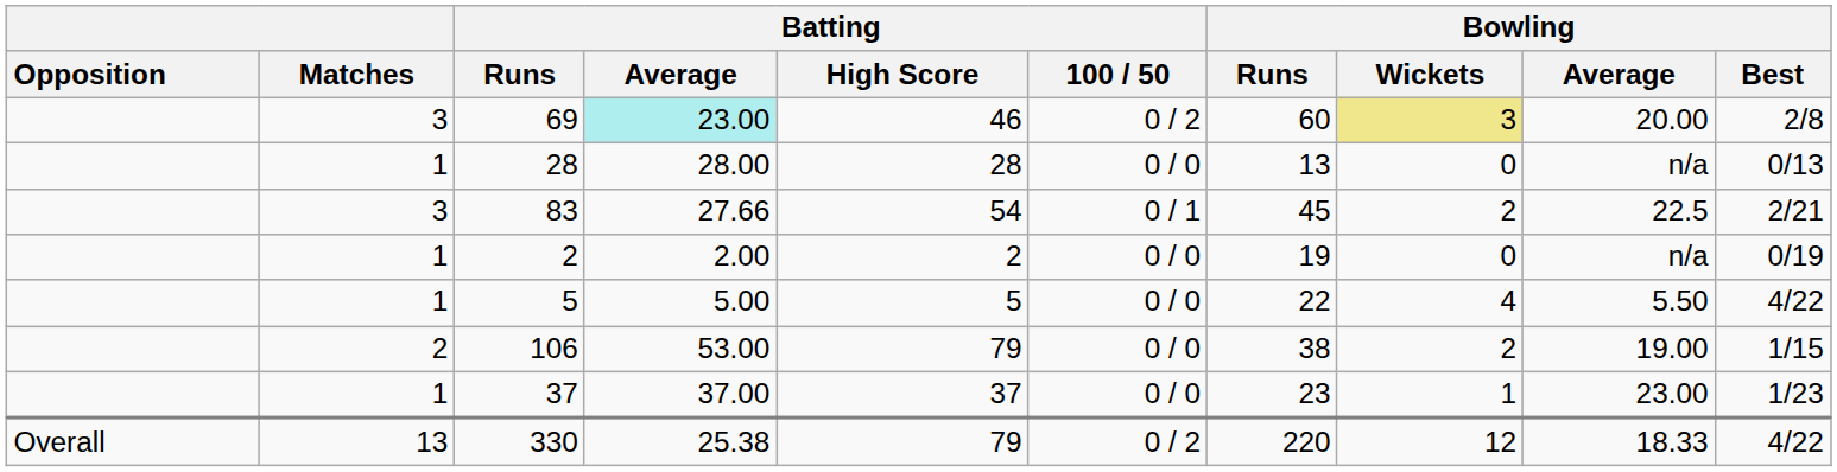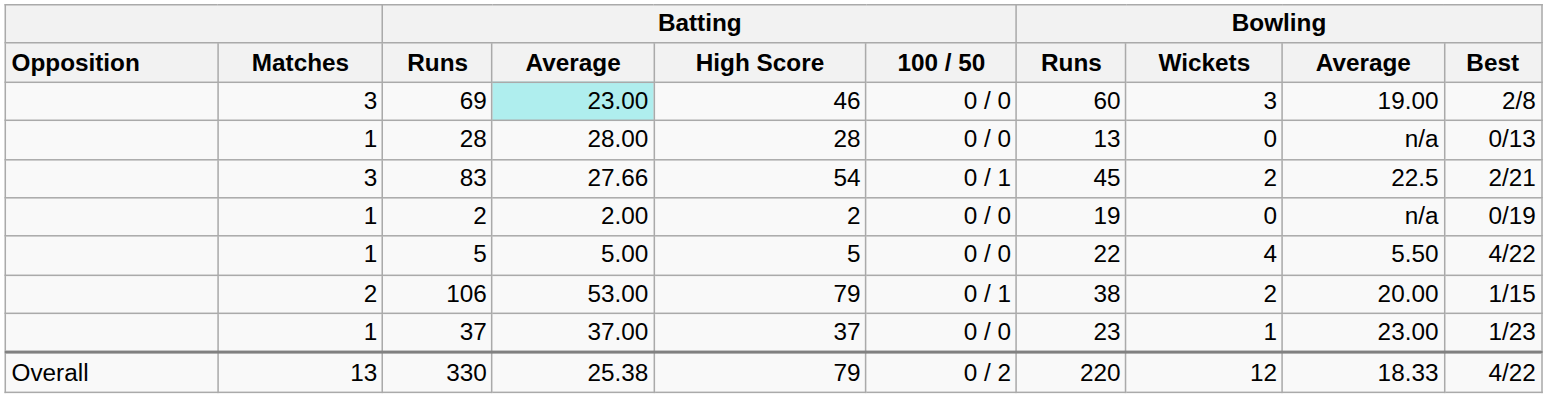69 | Batting / 100 / 50: 0 / 2 -> 0 / 0
69 | Bowling / Wickets: khaki background -> no background
69 | Bowling / Average: 20.00 -> 19.00
106 | Batting / 100 / 50: 0 / 0 -> 0 / 1
106 | Bowling / Average: 19.00 -> 20.00
